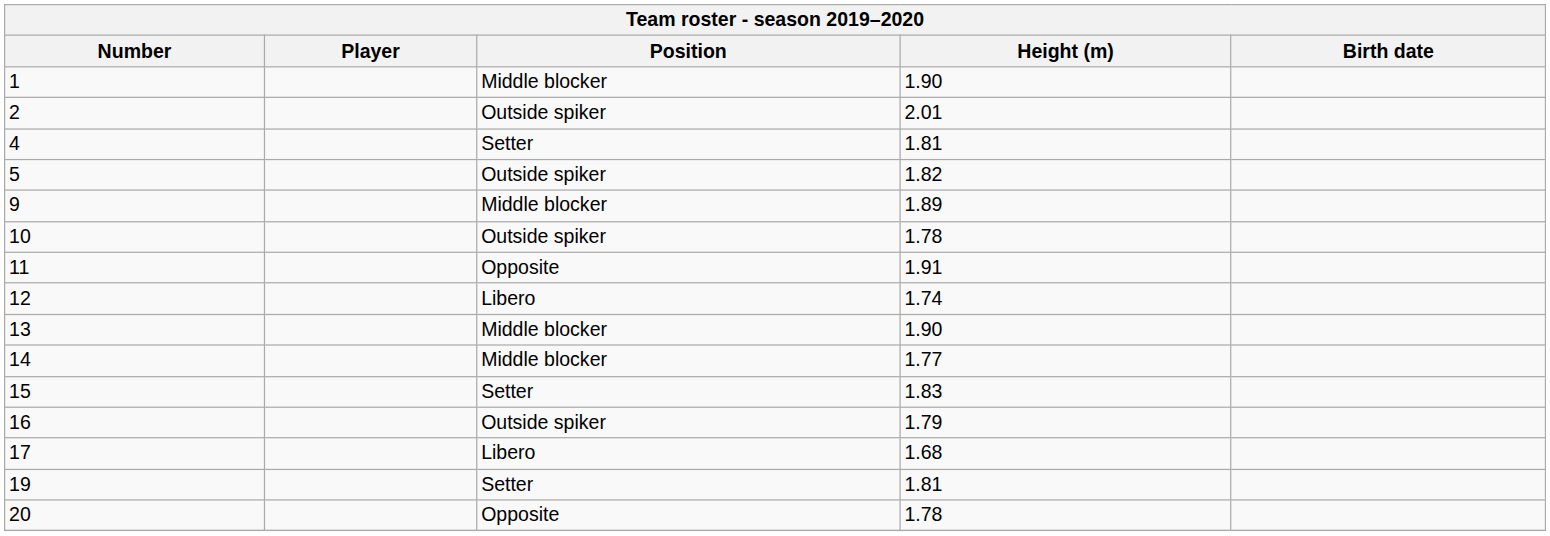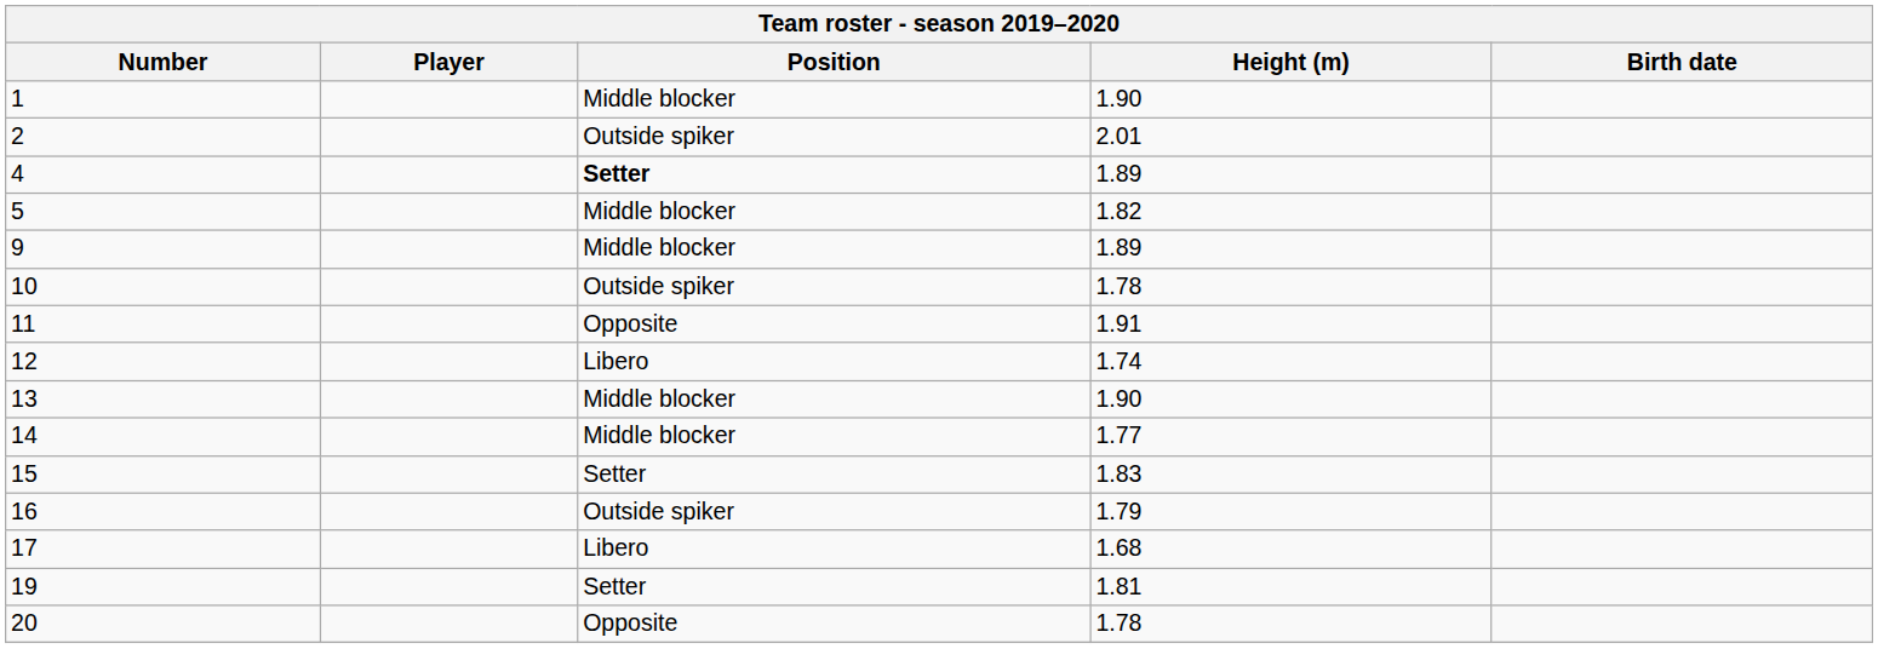4 | Position: normal -> bold
4 | Height (m): 1.81 -> 1.89
5 | Position: Outside spiker -> Middle blocker
